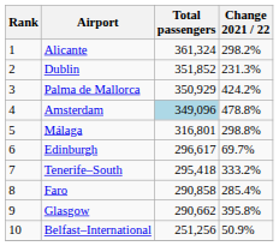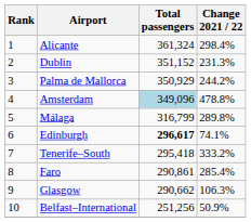Alicante | Change 2021 / 22: 298.2% -> 298.4%
Dublin | Total passengers: 351,852 -> 351,152
Palma de Mallorca | Change 2021 / 22: 424.2% -> 244.2%
Málaga | Total passengers: 316,801 -> 316,799
Málaga | Change 2021 / 22: 298.8% -> 289.8%
Edinburgh | Total passengers: normal -> bold
Edinburgh | Change 2021 / 22: 69.7% -> 74.1%
Faro | Total passengers: 290,858 -> 290,861
Glasgow | Change 2021 / 22: 395.8% -> 106.3%
